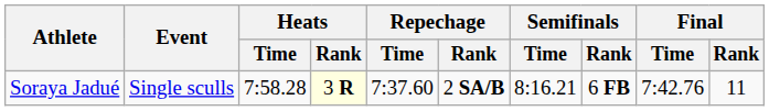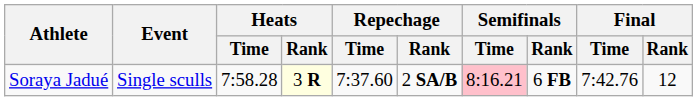Soraya Jadué | Semifinals / Time: no background -> pink background
Soraya Jadué | Final / Rank: 11 -> 12
